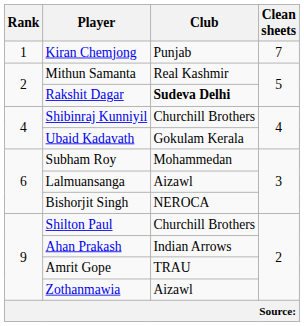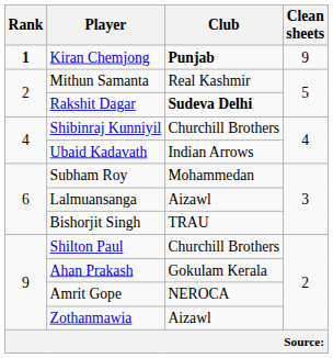Kiran Chemjong | Rank: normal -> bold
Kiran Chemjong | Club: normal -> bold
Kiran Chemjong | Clean sheets: 7 -> 9
Ubaid Kadavath | Club: Gokulam Kerala -> Indian Arrows
Bishorjit Singh | Club: NEROCA -> TRAU
Ahan Prakash | Club: Indian Arrows -> Gokulam Kerala
Amrit Gope | Club: TRAU -> NEROCA
